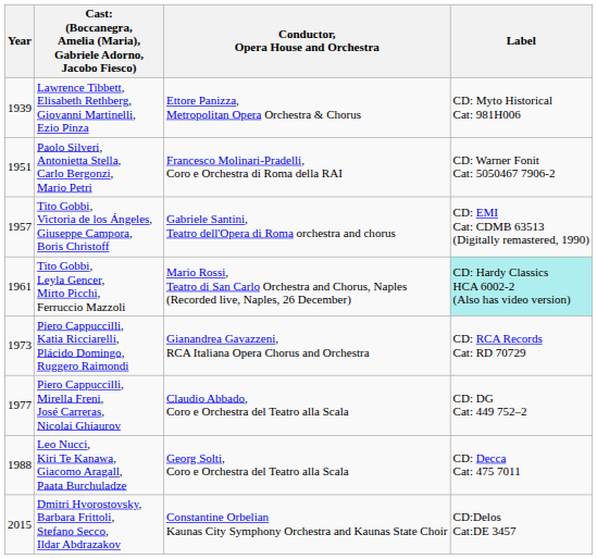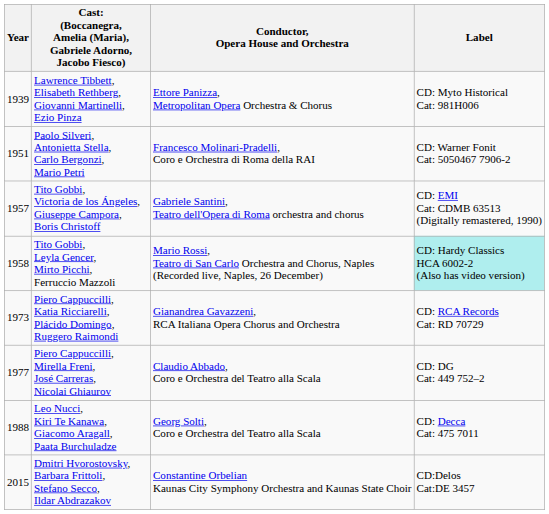Tito Gobbi, Leyla Gencer, Mirto Picchi, Ferruccio Mazzoli | Year: 1961 -> 1958
